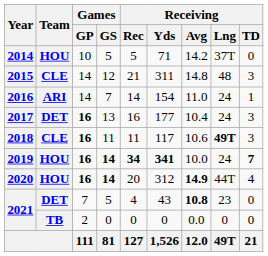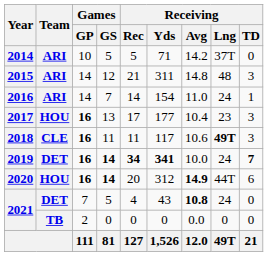2014 | Team: HOU -> ARI
2015 | Team: CLE -> ARI
2017 | Team: DET -> HOU
2017 | Receiving / Rec: 16 -> 17
2017 | Receiving / Lng: 24 -> 23
2019 | Team: HOU -> DET
2020 | Receiving / TD: 4 -> 6
2021 / 5 | Receiving / Lng: 23 -> 24
